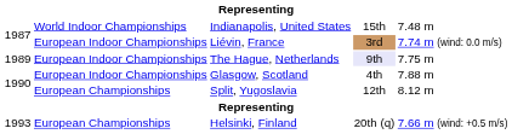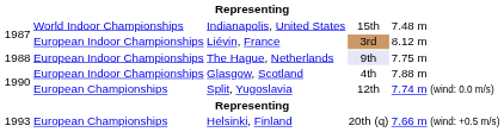Liévin, France | column 5: 7.74 m (wind: 0.0 m/s) -> 8.12 m
The Hague, Netherlands | column 1: 1989 -> 1988
Split, Yugoslavia | column 5: 8.12 m -> 7.74 m (wind: 0.0 m/s)
